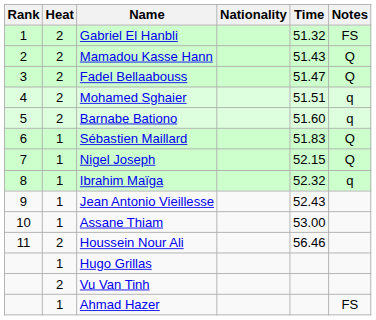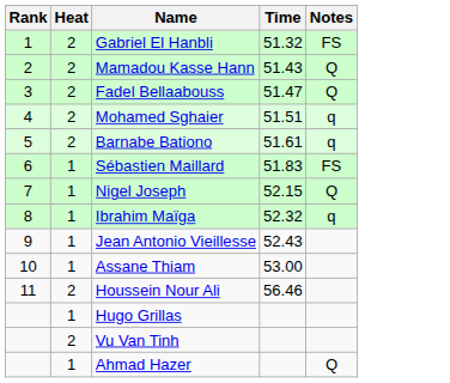- column: Nationality
Barnabe Bationo | Time: 51.60 -> 51.61
Sébastien Maillard | Notes: Q -> FS
Ahmad Hazer | Notes: FS -> Q
